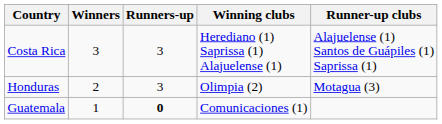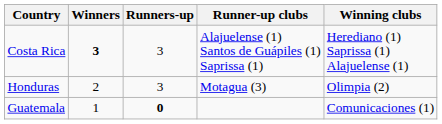columns swapped: Winning clubs <-> Runner-up clubs
Costa Rica | Winners: normal -> bold
